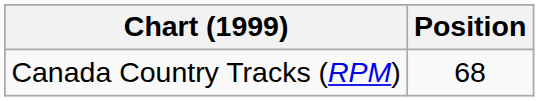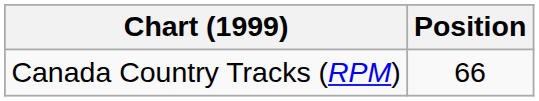Canada Country Tracks (RPM) | Position: 68 -> 66
